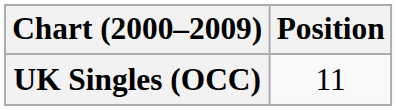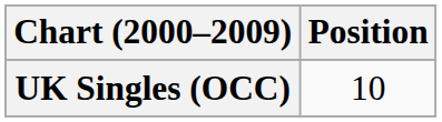UK Singles (OCC) | Position: 11 -> 10
